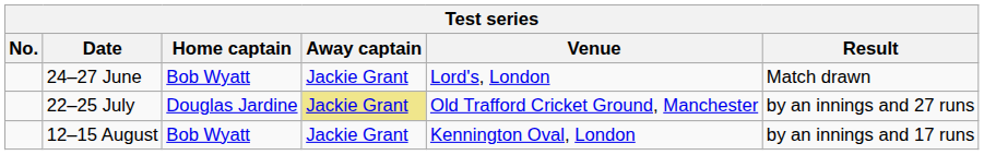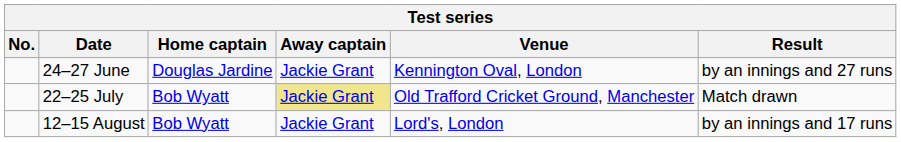24–27 June | Home captain: Bob Wyatt -> Douglas Jardine
24–27 June | Venue: Lord's, London -> Kennington Oval, London
24–27 June | Result: Match drawn -> by an innings and 27 runs
22–25 July | Home captain: Douglas Jardine -> Bob Wyatt
22–25 July | Result: by an innings and 27 runs -> Match drawn
12–15 August | Venue: Kennington Oval, London -> Lord's, London
